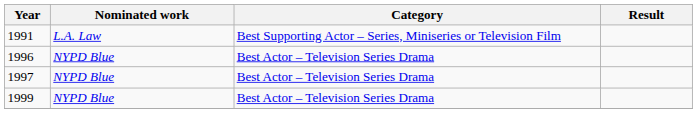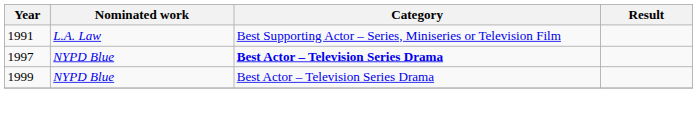- row: 1996 | NYPD Blue | Best Actor – Television Series Drama
1997 | Category: normal -> bold
